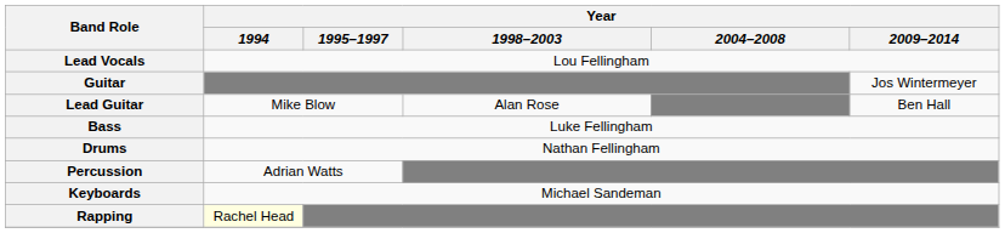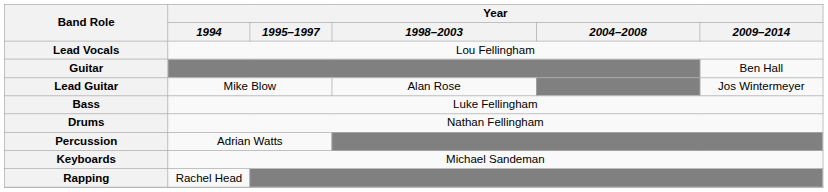Guitar | Year / 2009–2014: Jos Wintermeyer -> Ben Hall
Lead Guitar | Year / 2009–2014: Ben Hall -> Jos Wintermeyer
Rapping | Year / 1994: lightyellow background -> no background
